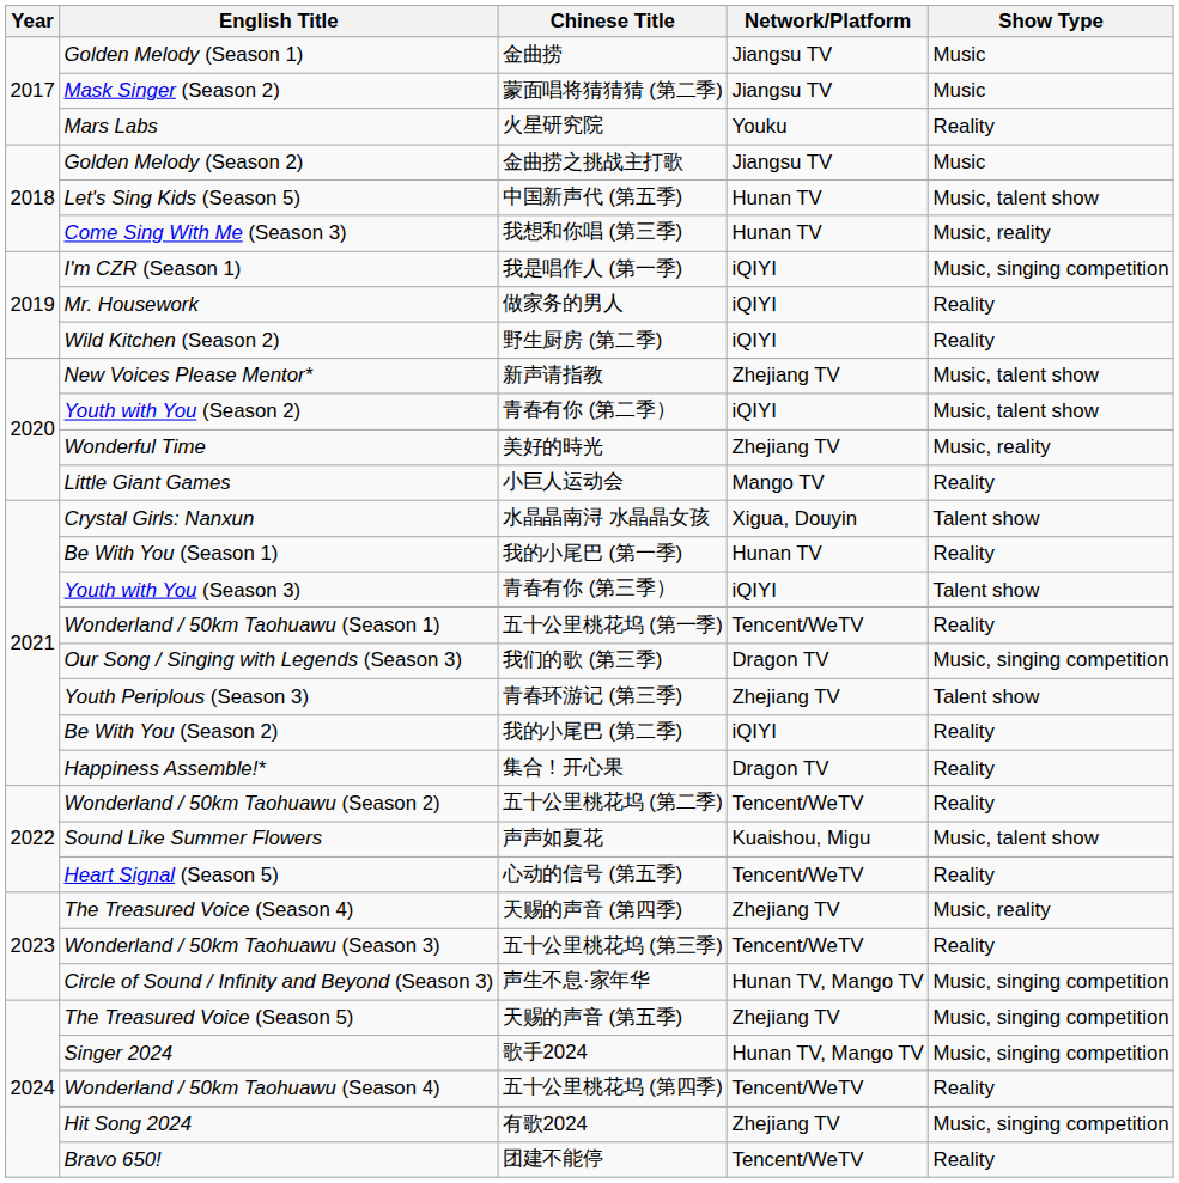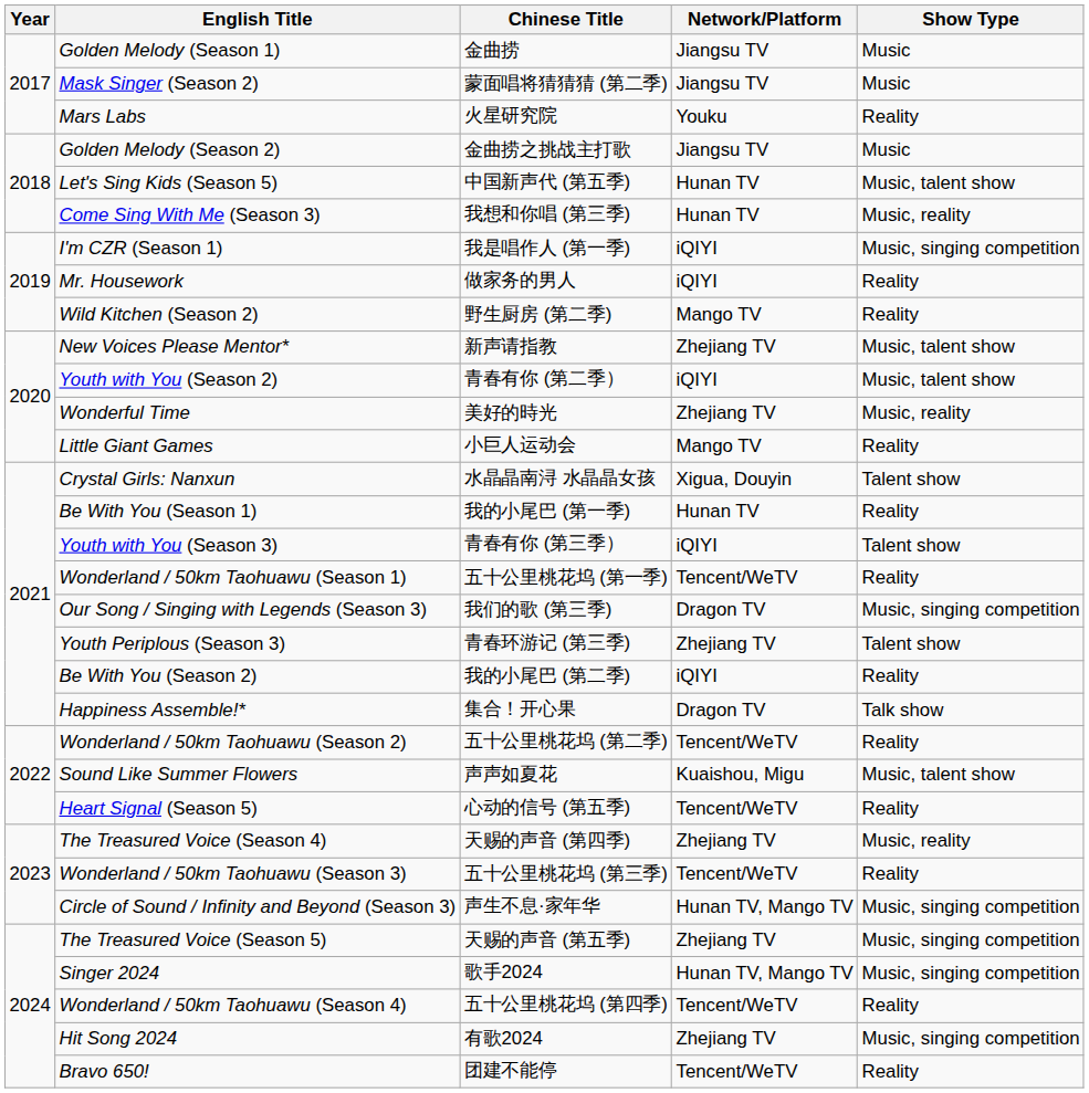Wild Kitchen (Season 2) | Network/Platform: iQIYI -> Mango TV
Happiness Assemble!* | Show Type: Reality -> Talk show
